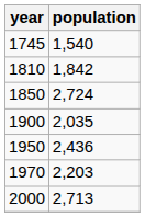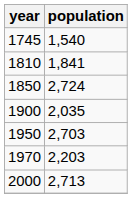1810 | population: 1,842 -> 1,841
1950 | population: 2,436 -> 2,703
